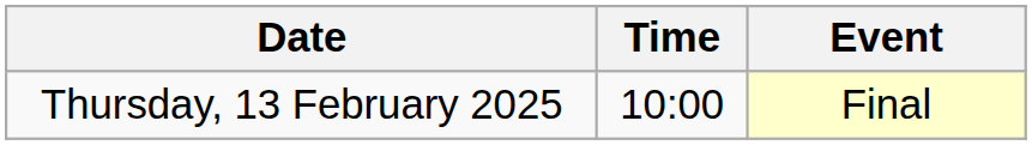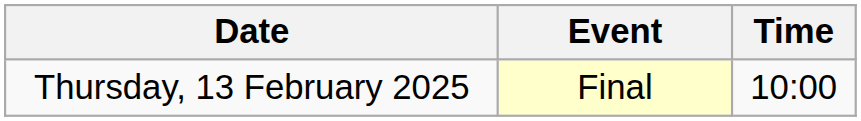columns swapped: Time <-> Event
